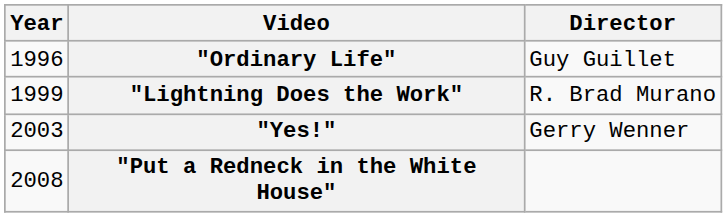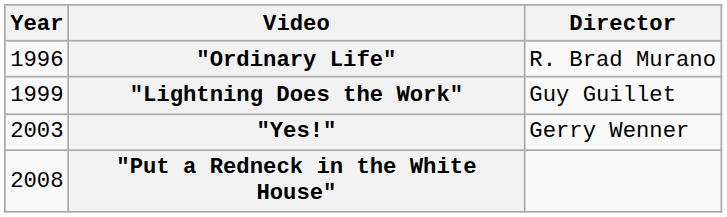"Ordinary Life" | Director: Guy Guillet -> R. Brad Murano
"Lightning Does the Work" | Director: R. Brad Murano -> Guy Guillet
